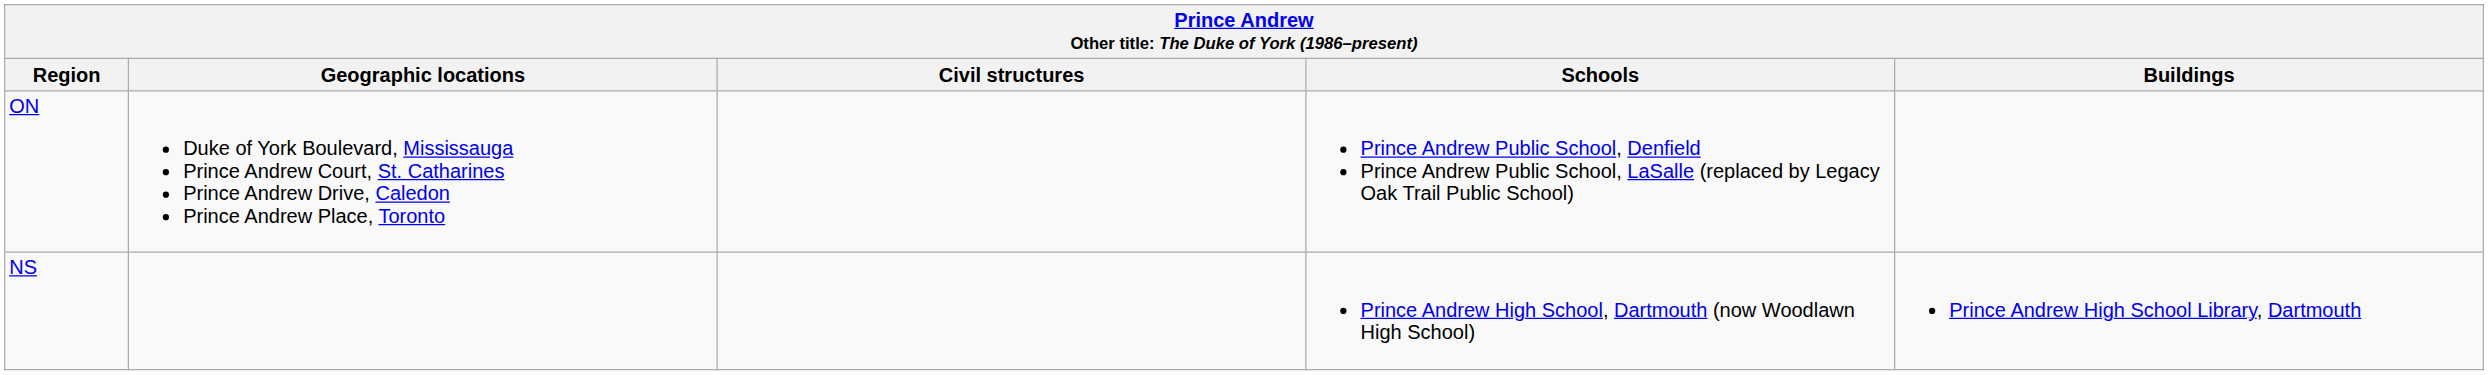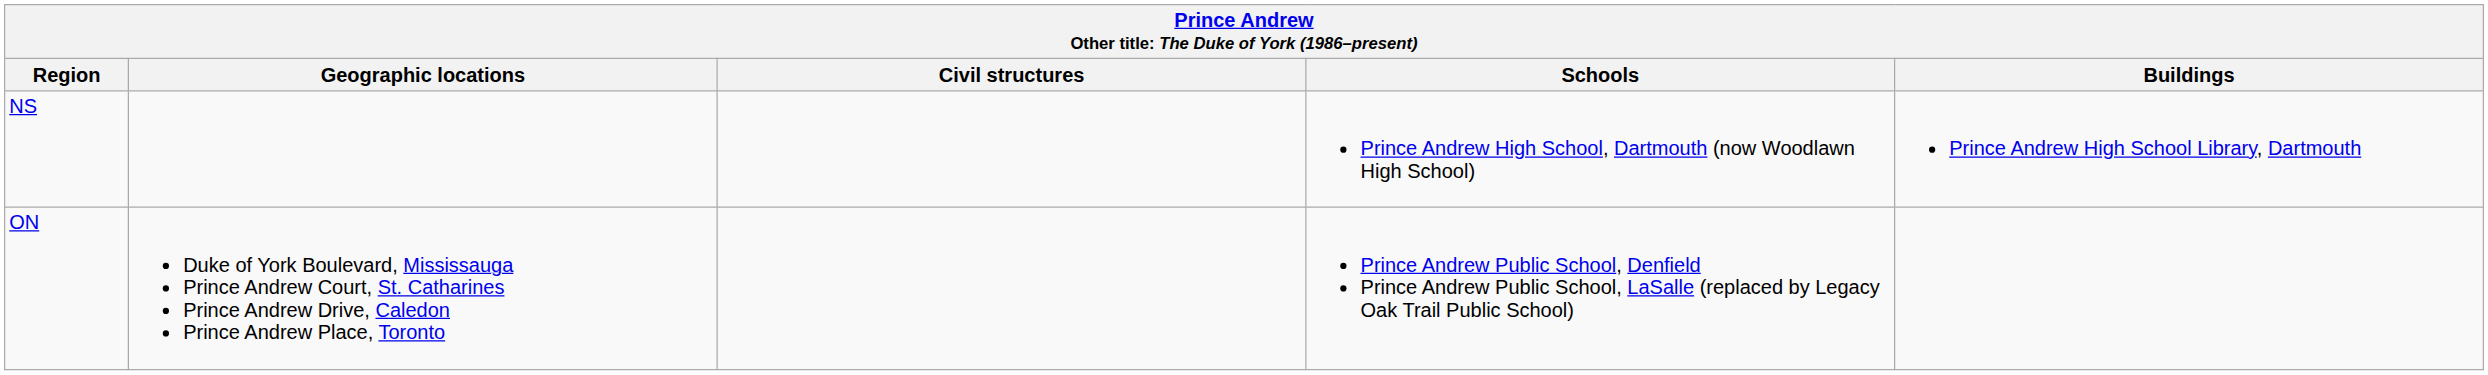rows swapped: NS <-> ON
